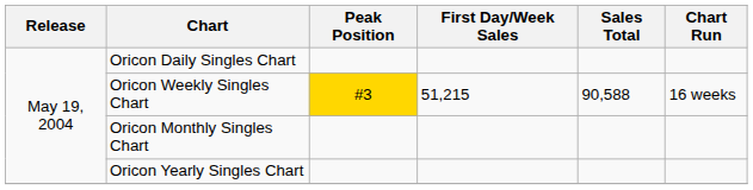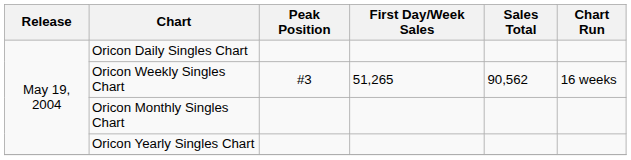Oricon Weekly Singles Chart | Peak Position: gold background -> no background
Oricon Weekly Singles Chart | First Day/Week Sales: 51,215 -> 51,265
Oricon Weekly Singles Chart | Sales Total: 90,588 -> 90,562
